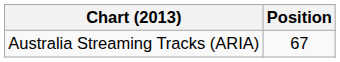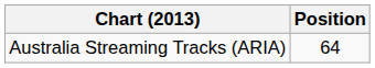Australia Streaming Tracks (ARIA) | Position: 67 -> 64
